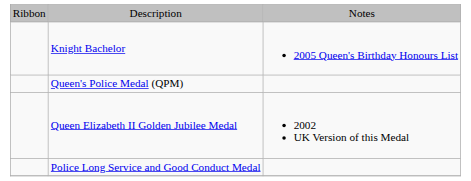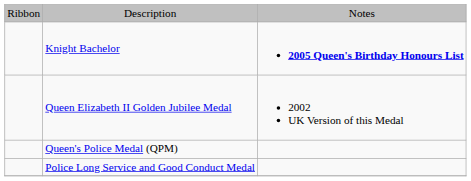Knight Bachelor | column 3: normal -> bold
rows swapped: Queen's Police Medal (QPM) <-> Queen Elizabeth II Golden Jubilee Medal
